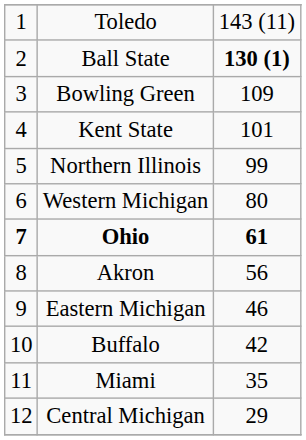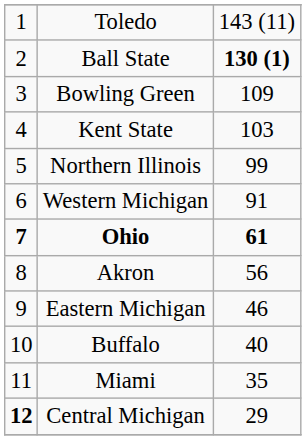Kent State | column 3: 101 -> 103
Western Michigan | column 3: 80 -> 91
Buffalo | column 3: 42 -> 40
Central Michigan | column 1: normal -> bold
